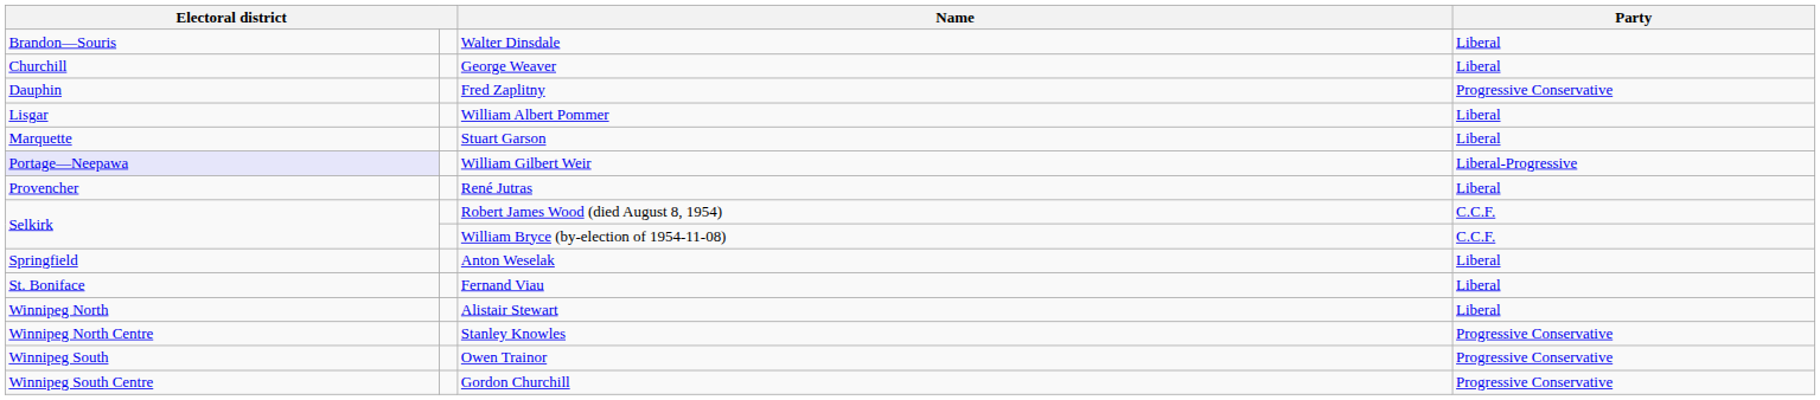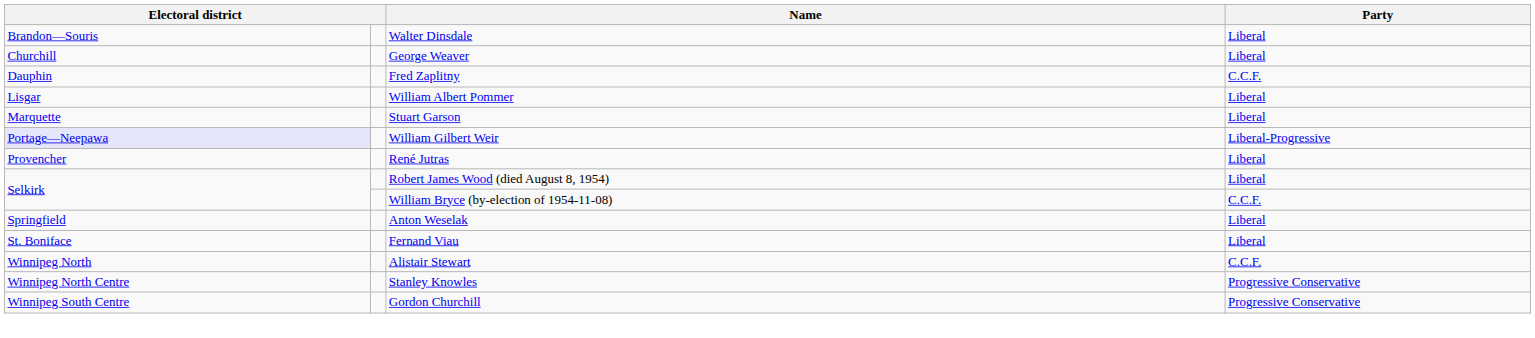Fred Zaplitny | Party: Progressive Conservative -> C.C.F.
Robert James Wood (died August 8, 1954) | Party: C.C.F. -> Liberal
Alistair Stewart | Party: Liberal -> C.C.F.
- row: Winnipeg South | Owen Trainor | Progressive Conservative
